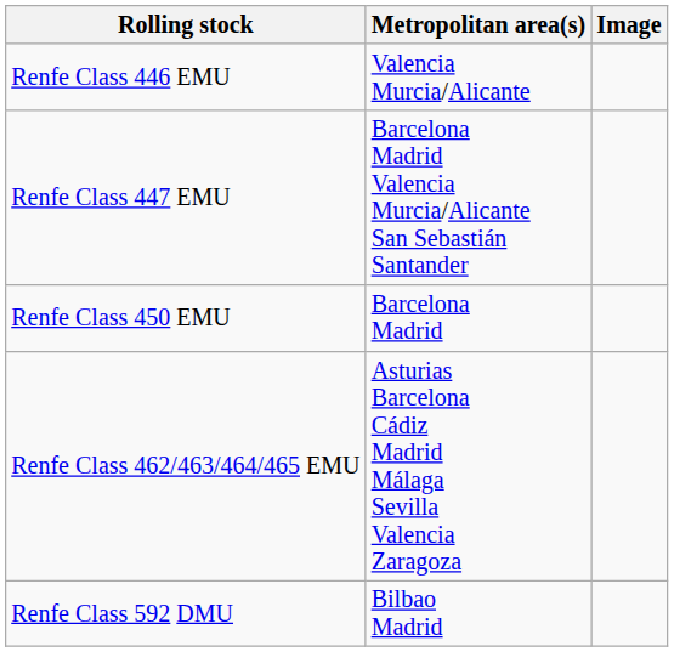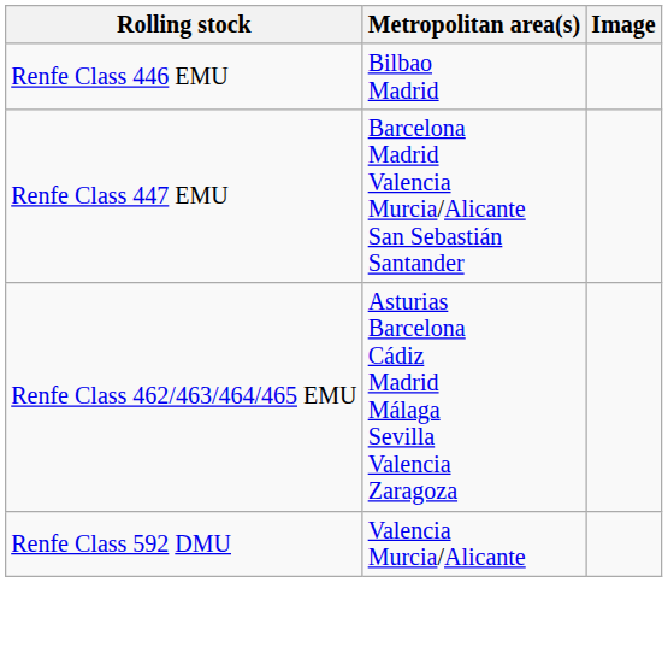Renfe Class 446 EMU | Metropolitan area(s): Valencia Murcia/Alicante -> Bilbao Madrid
- row: Renfe Class 450 EMU | Barcelona Madrid
Renfe Class 592 DMU | Metropolitan area(s): Bilbao Madrid -> Valencia Murcia/Alicante
